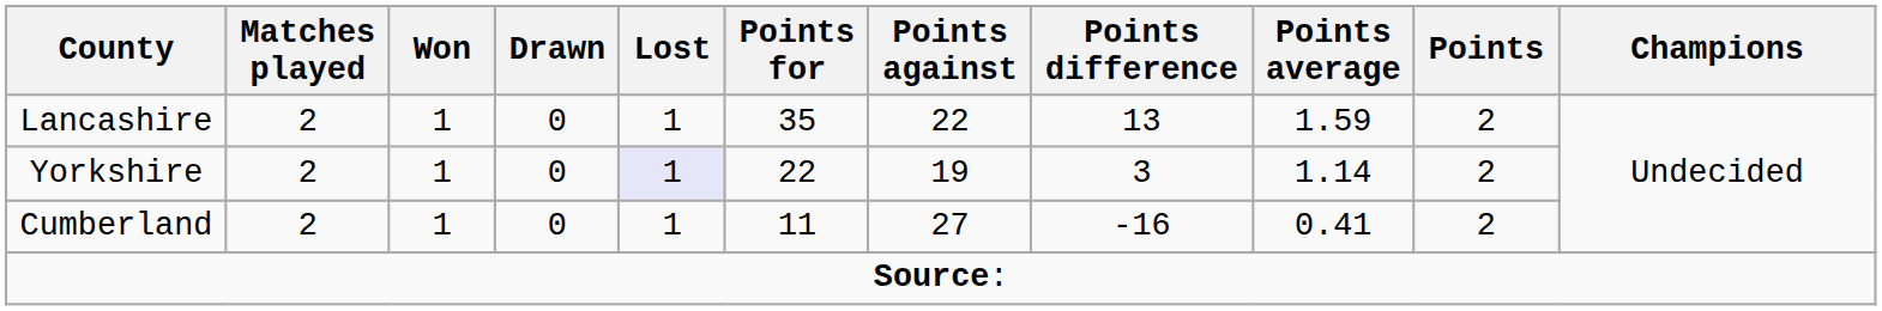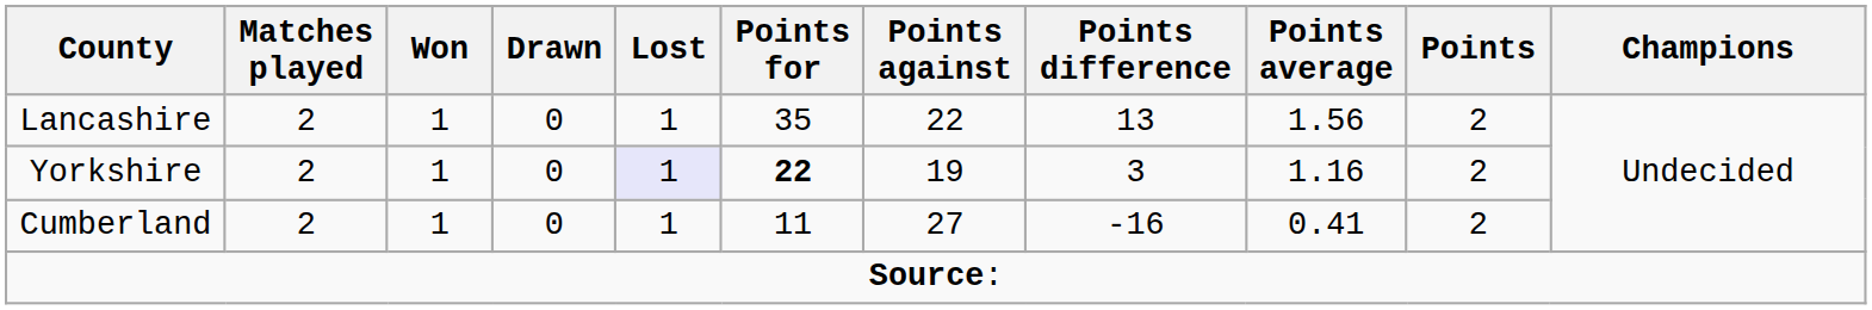Lancashire | Points average: 1.59 -> 1.56
Yorkshire | Points for: normal -> bold
Yorkshire | Points average: 1.14 -> 1.16
